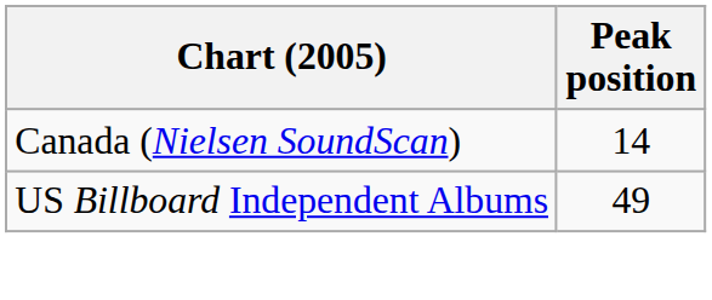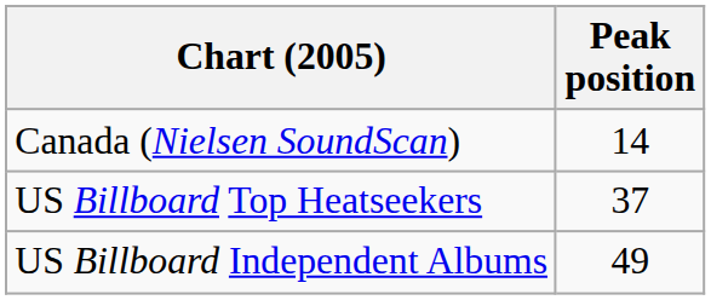+ row: US Billboard Top Heatseekers | 37
